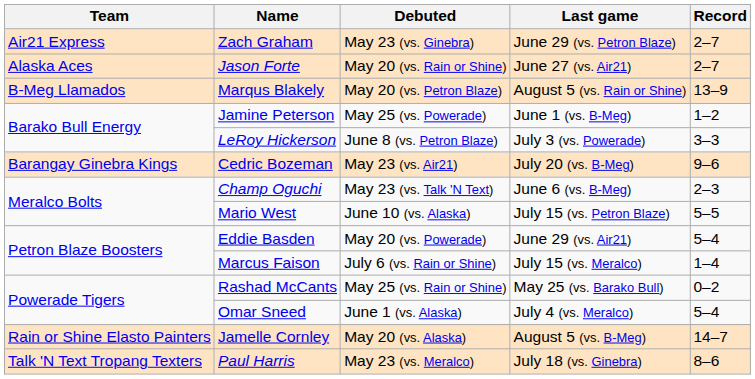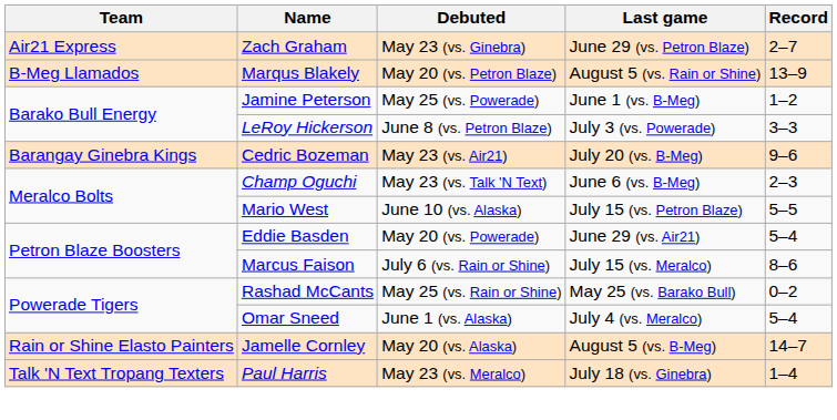- row: Alaska Aces | Jason Forte | May 20 (vs. Rain or Shine) | June 27 (vs. Air21) | 2–7
Marcus Faison | Record: 1–4 -> 8–6
Paul Harris | Record: 8–6 -> 1–4
